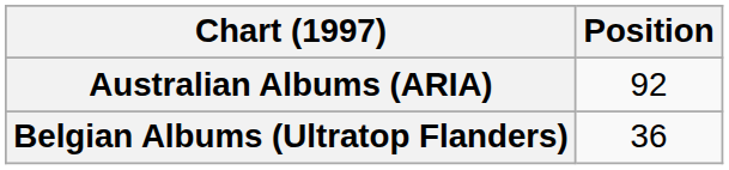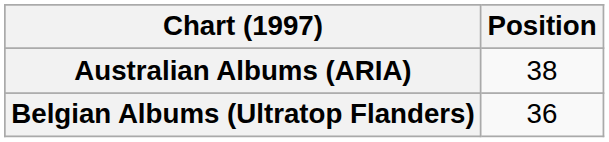Australian Albums (ARIA) | Position: 92 -> 38
